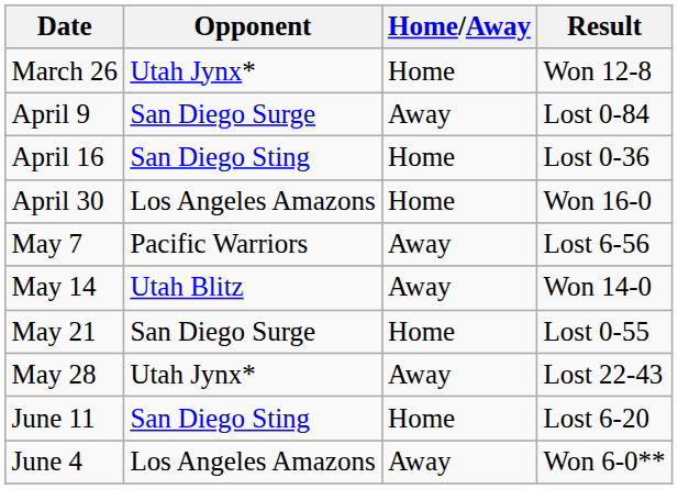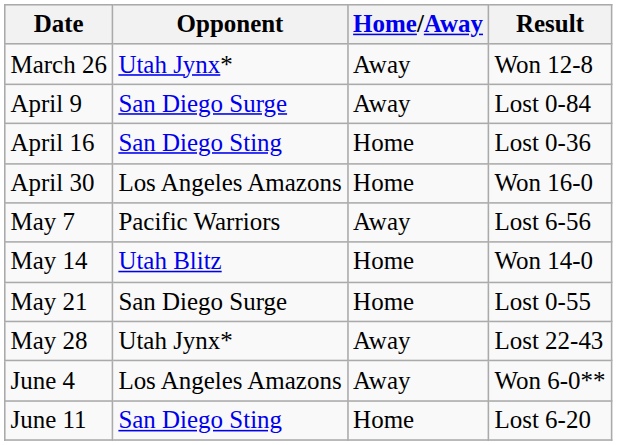March 26 | Home/Away: Home -> Away
May 14 | Home/Away: Away -> Home
rows swapped: June 4 <-> June 11
